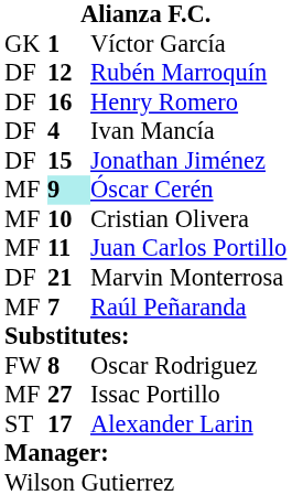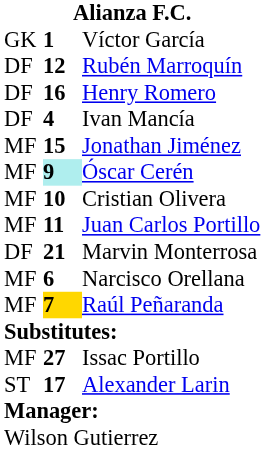Jonathan Jiménez | column 1: DF -> MF
+ row: MF | 6 | Narcisco Orellana
Raúl Peñaranda | column 2: no background -> gold background
- row: FW | 8 | Oscar Rodriguez
